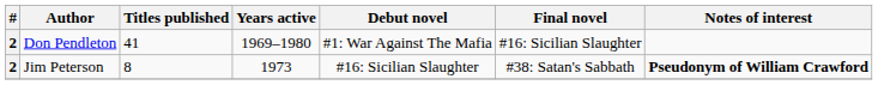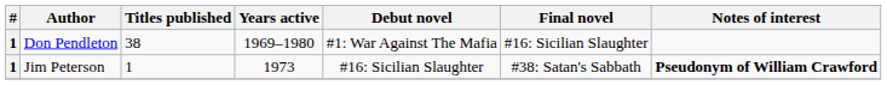Don Pendleton | #: 2 -> 1
Don Pendleton | Titles published: 41 -> 38
Jim Peterson | #: 2 -> 1
Jim Peterson | Titles published: 8 -> 1
